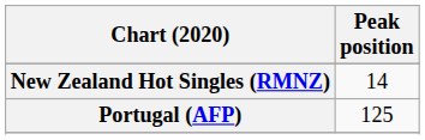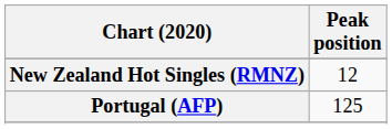New Zealand Hot Singles (RMNZ) | Peak position: 14 -> 12
